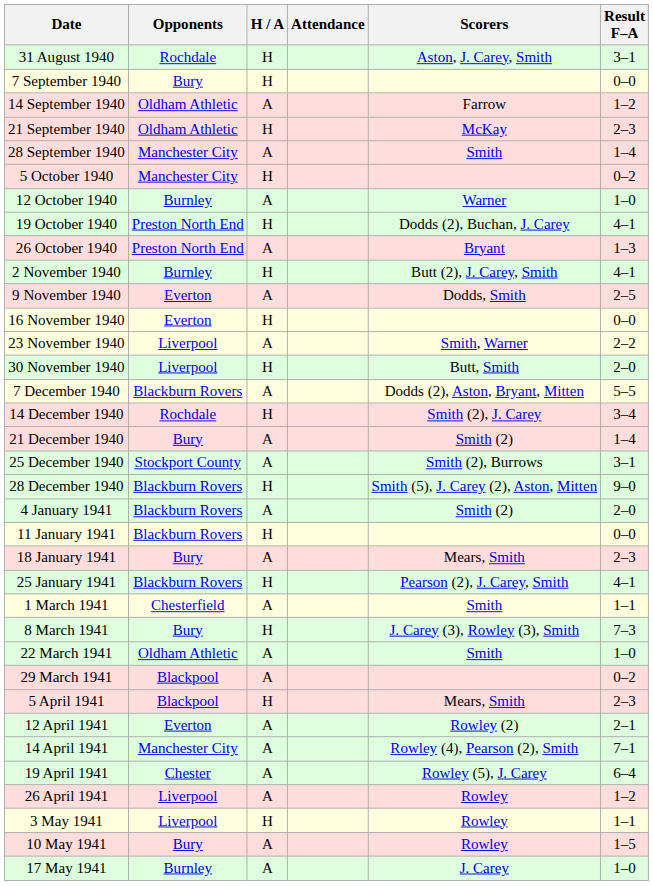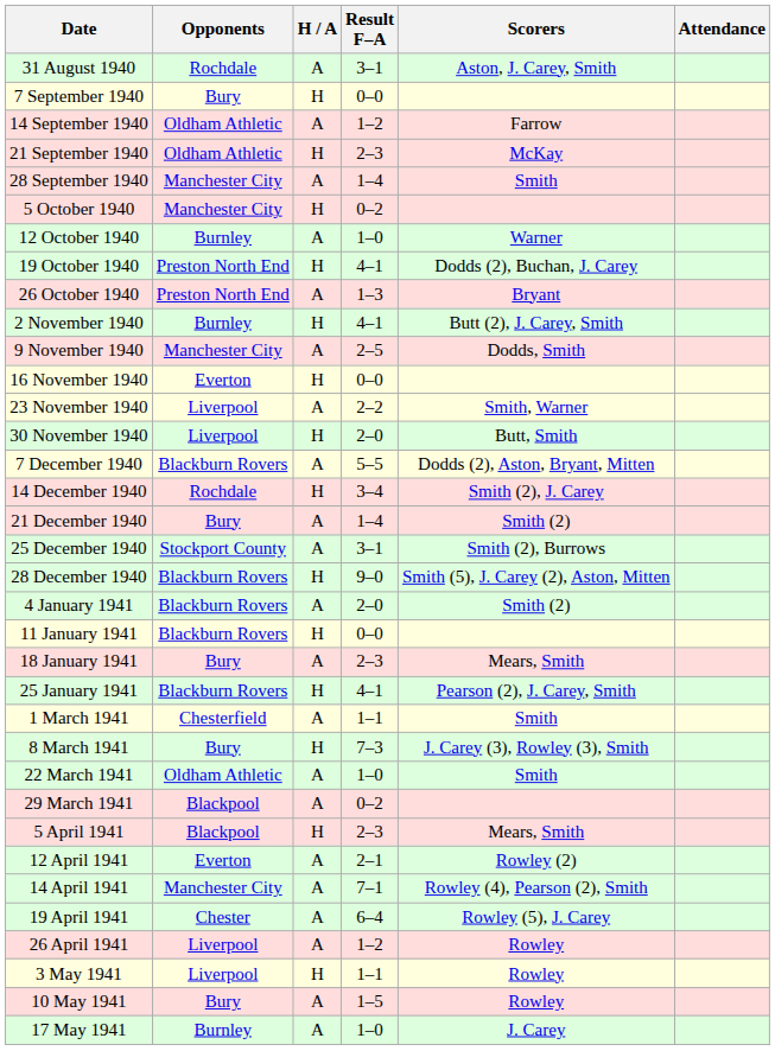columns swapped: Result F–A <-> Attendance
31 August 1940 | H / A: H -> A
9 November 1940 | Opponents: Everton -> Manchester City
